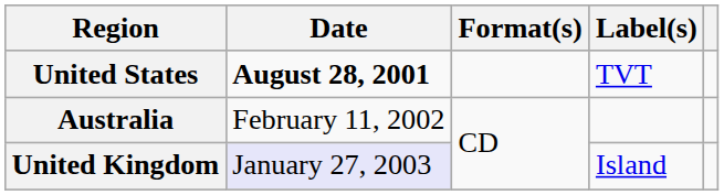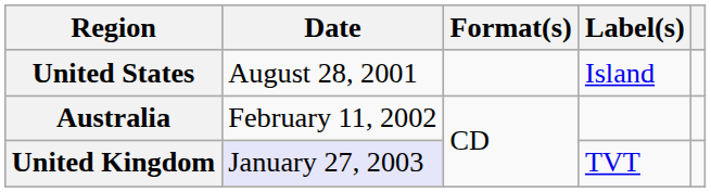United States | Date: bold -> normal
United States | Label(s): TVT -> Island
United Kingdom | Label(s): Island -> TVT
